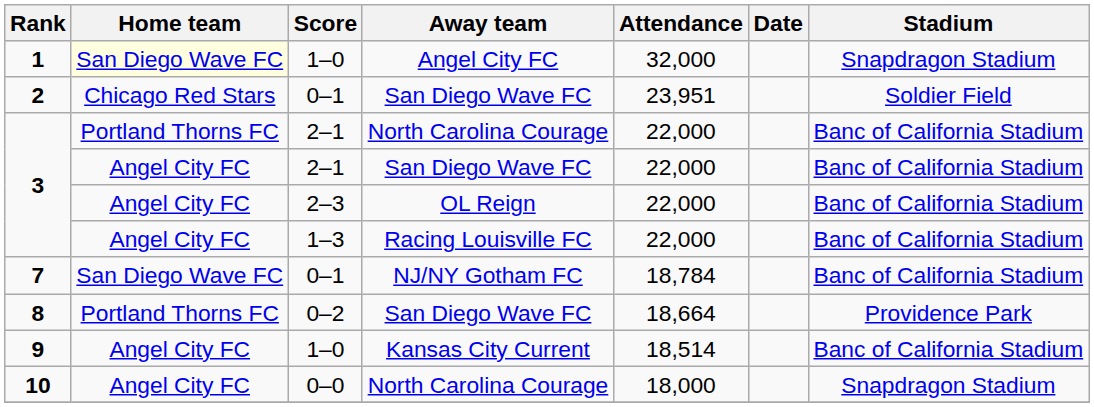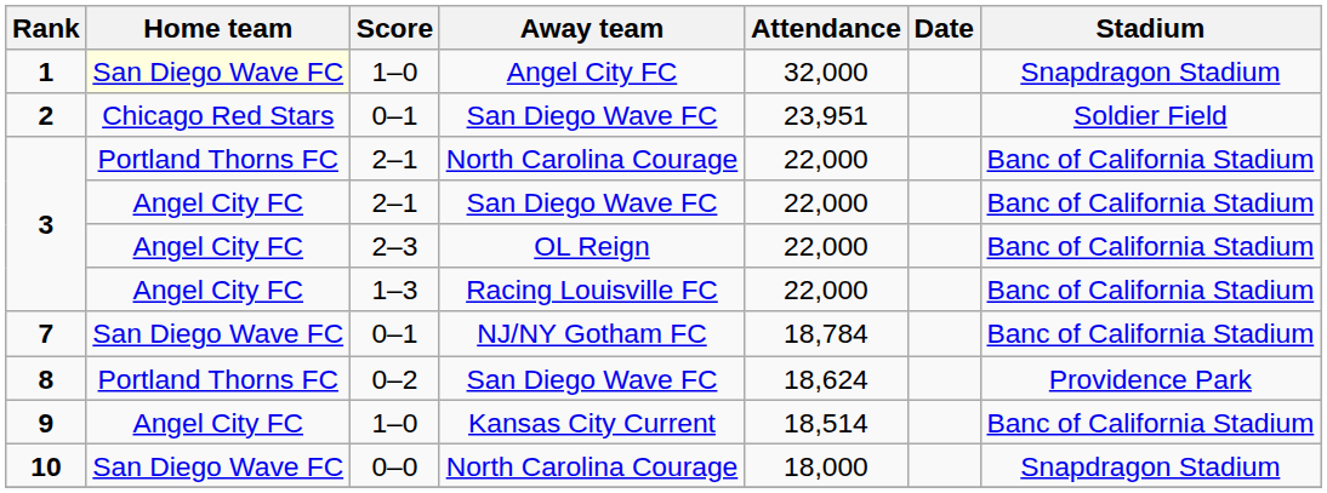8 | Attendance: 18,664 -> 18,624
10 | Home team: Angel City FC -> San Diego Wave FC
